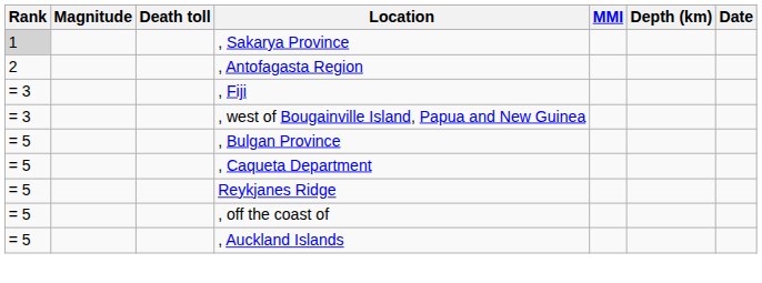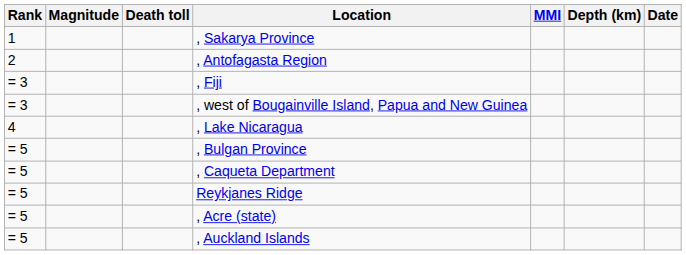, Sakarya Province | Rank: lightgrey background -> no background
+ row: 4 | , Lake Nicaragua
+ row: = 5 | , Acre (state)
- row: = 5 | , off the coast of
